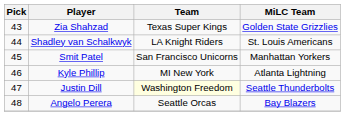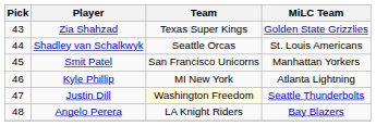Shadley van Schalkwyk | Team: LA Knight Riders -> Seattle Orcas
Angelo Perera | Team: Seattle Orcas -> LA Knight Riders
